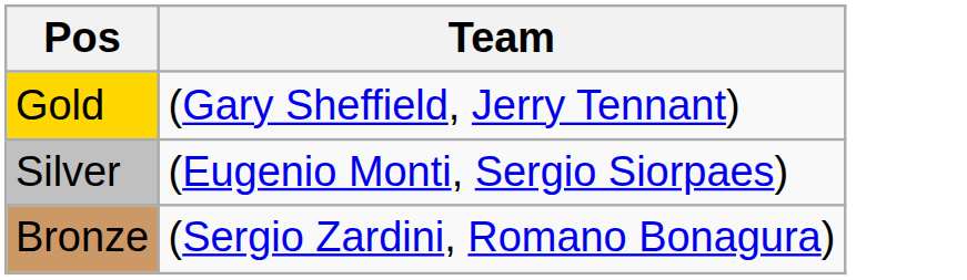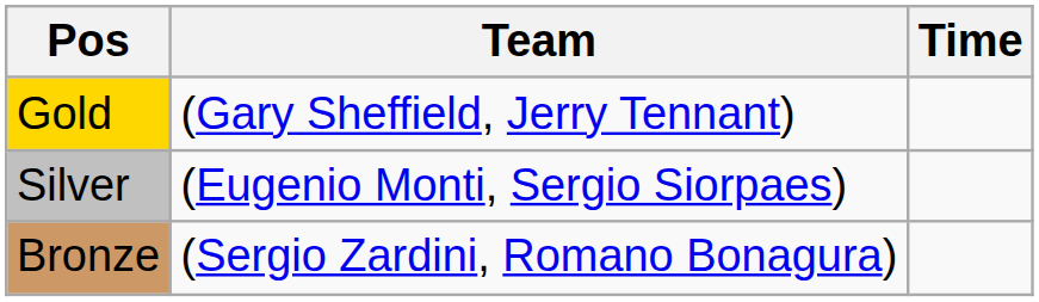+ column: Time
